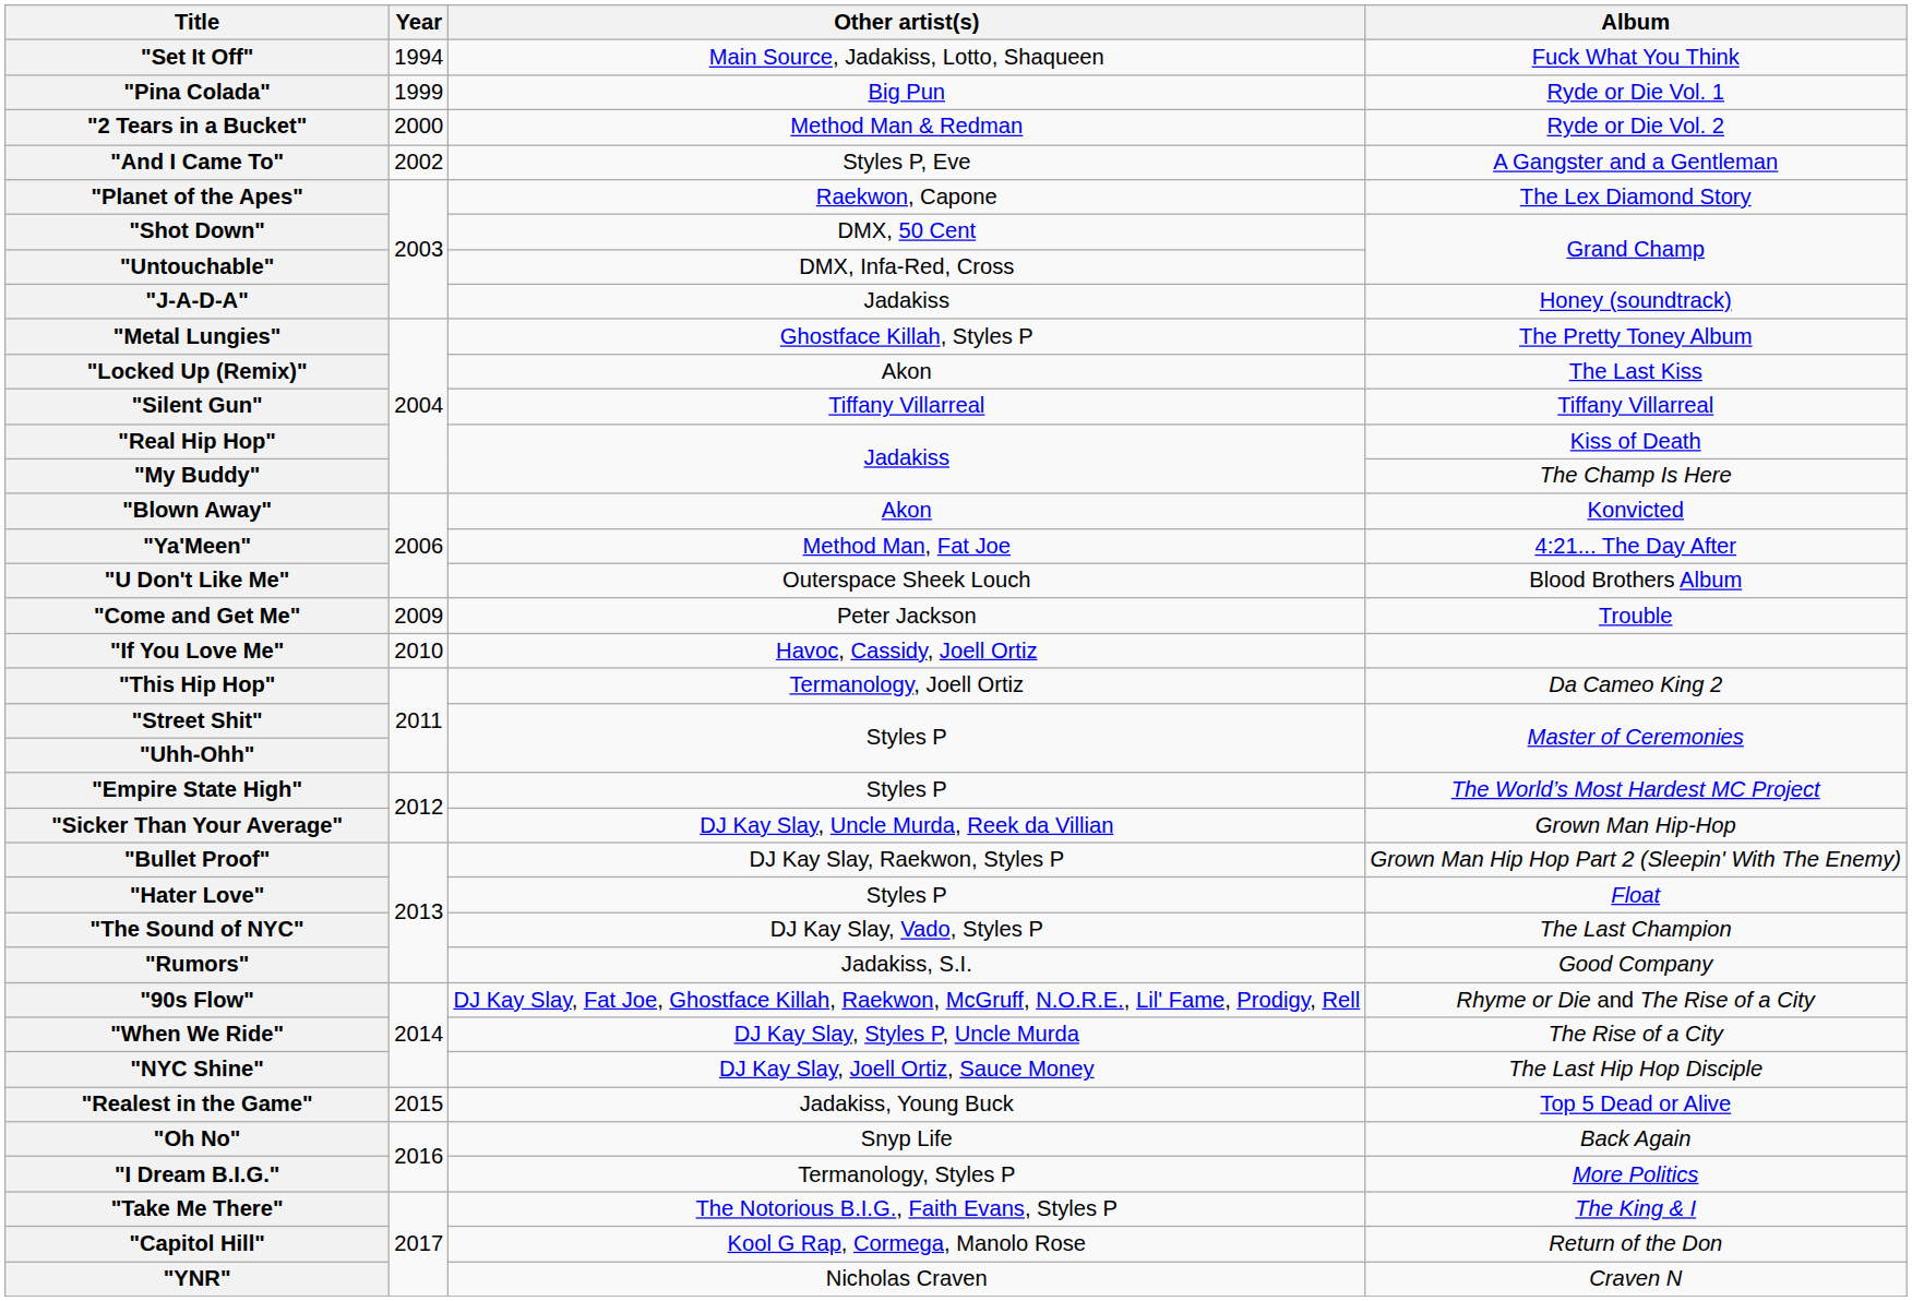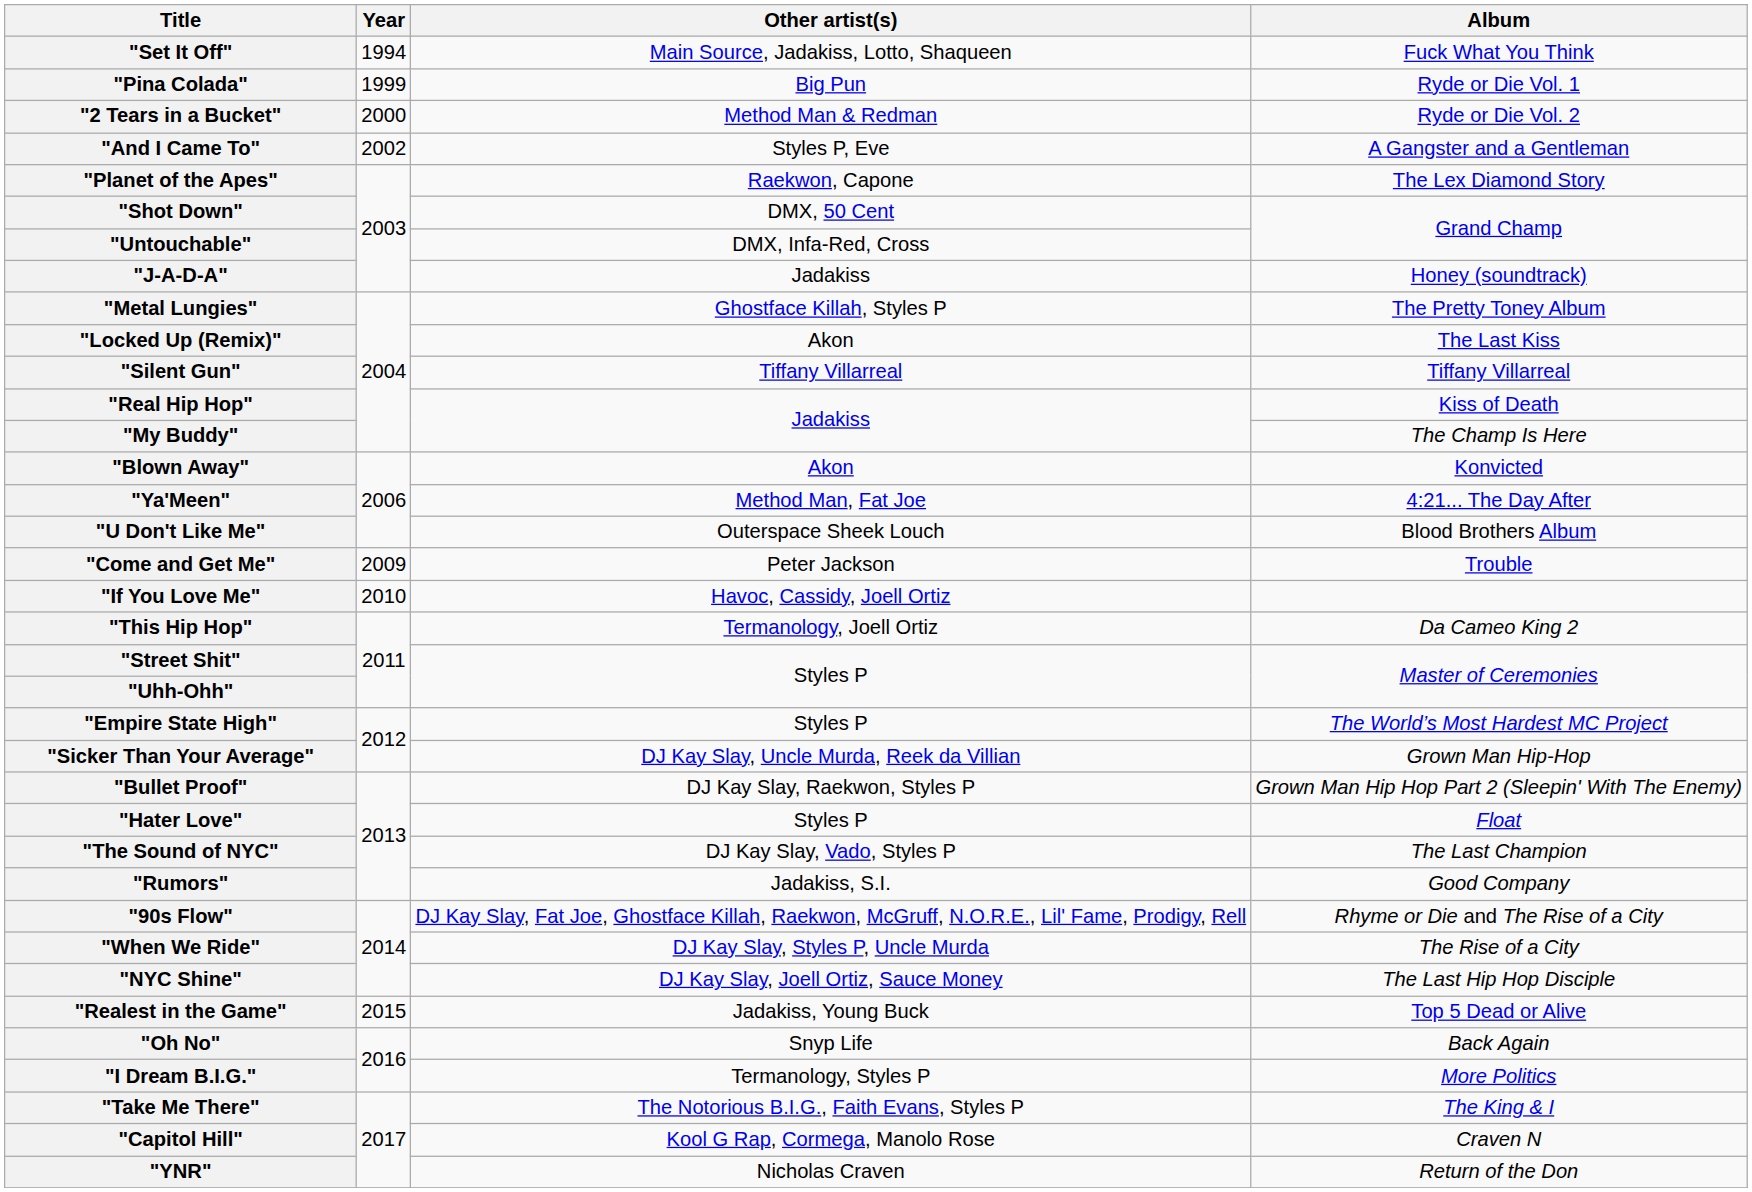"Capitol Hill" | Album: Return of the Don -> Craven N
"YNR" | Album: Craven N -> Return of the Don
